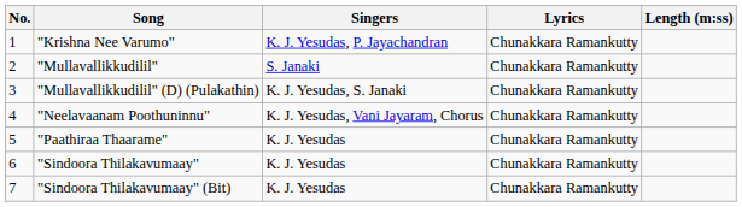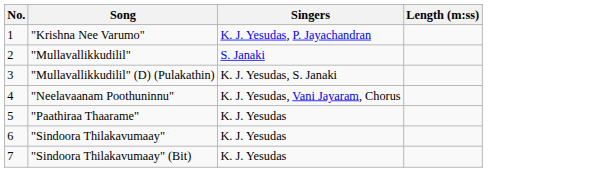- column: Lyrics | Chunakkara Ramankutty | Chunakkara Ramankutty | Chunakkara Ramankutty | Chunakkara Ramankutty | Chunakkara Ramankutty | Chunakkara Ramankutty | Chunakkara Ramankutty
